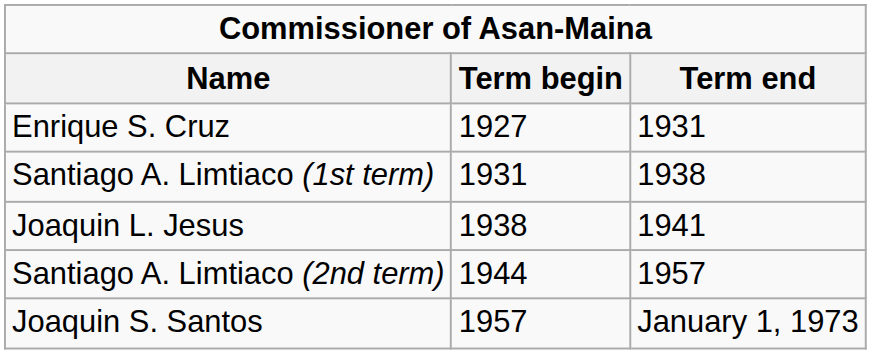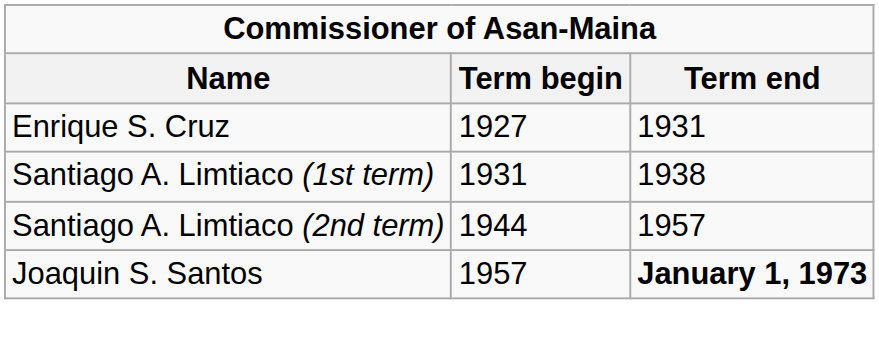- row: Joaquin L. Jesus | 1938 | 1941
Joaquin S. Santos | Term end: normal -> bold
